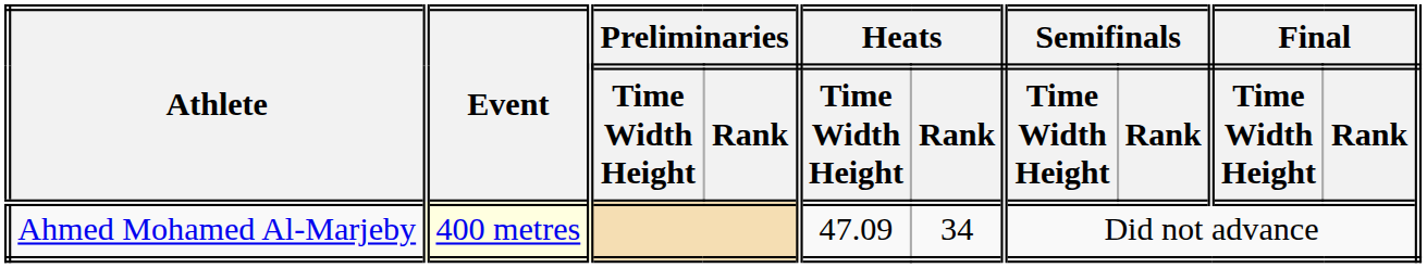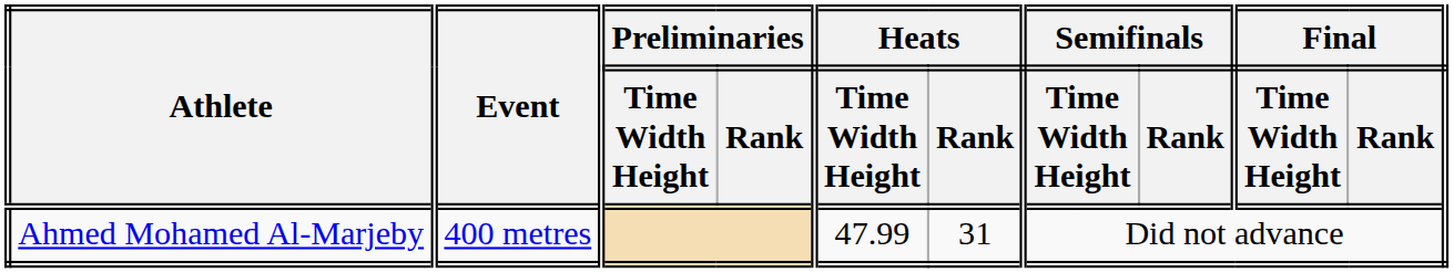Ahmed Mohamed Al-Marjeby | Event: lightyellow background -> no background
Ahmed Mohamed Al-Marjeby | Heats / Time Width Height: 47.09 -> 47.99
Ahmed Mohamed Al-Marjeby | Heats / Rank: 34 -> 31
